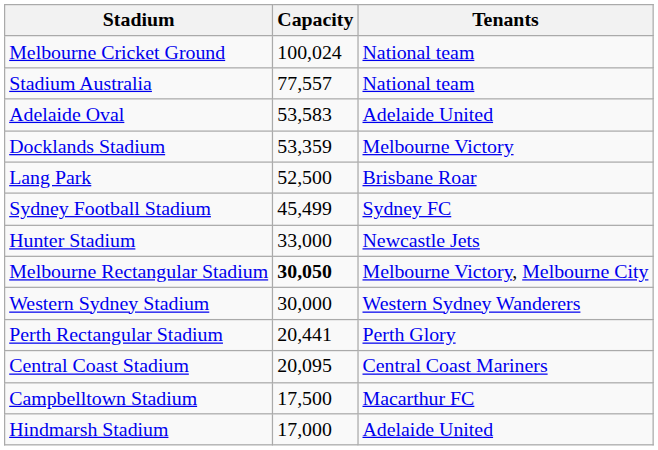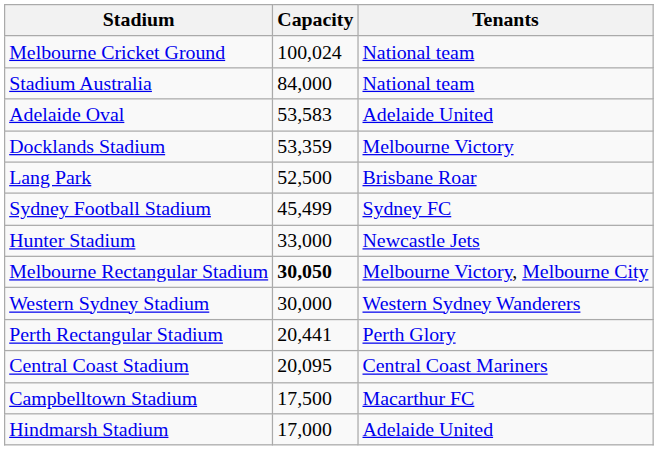Stadium Australia | Capacity: 77,557 -> 84,000
